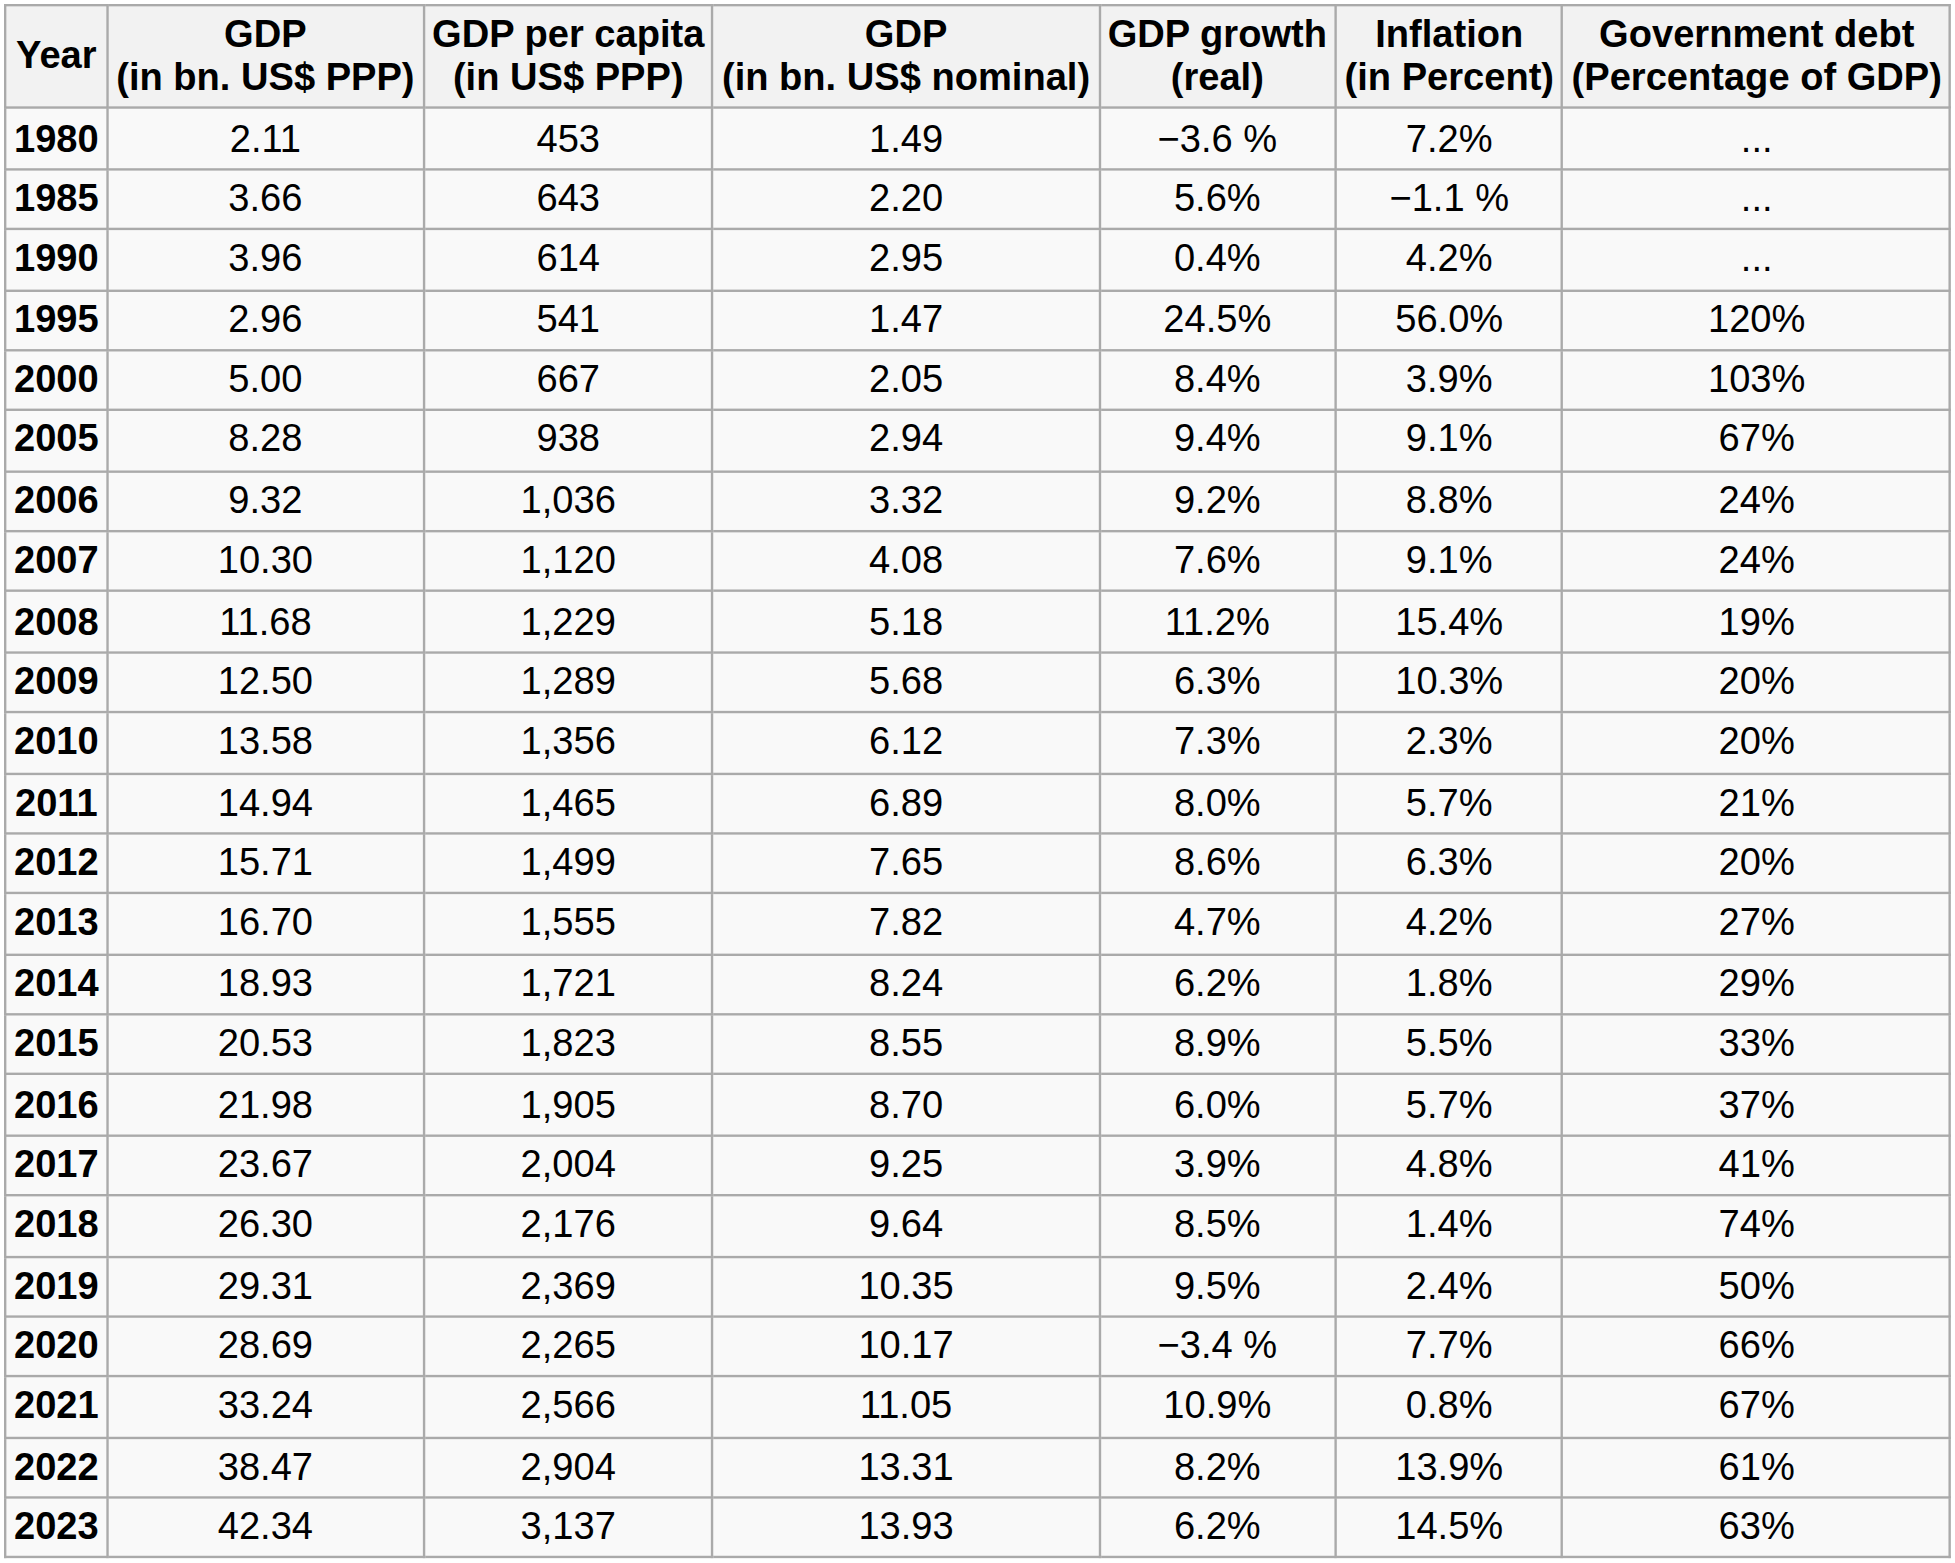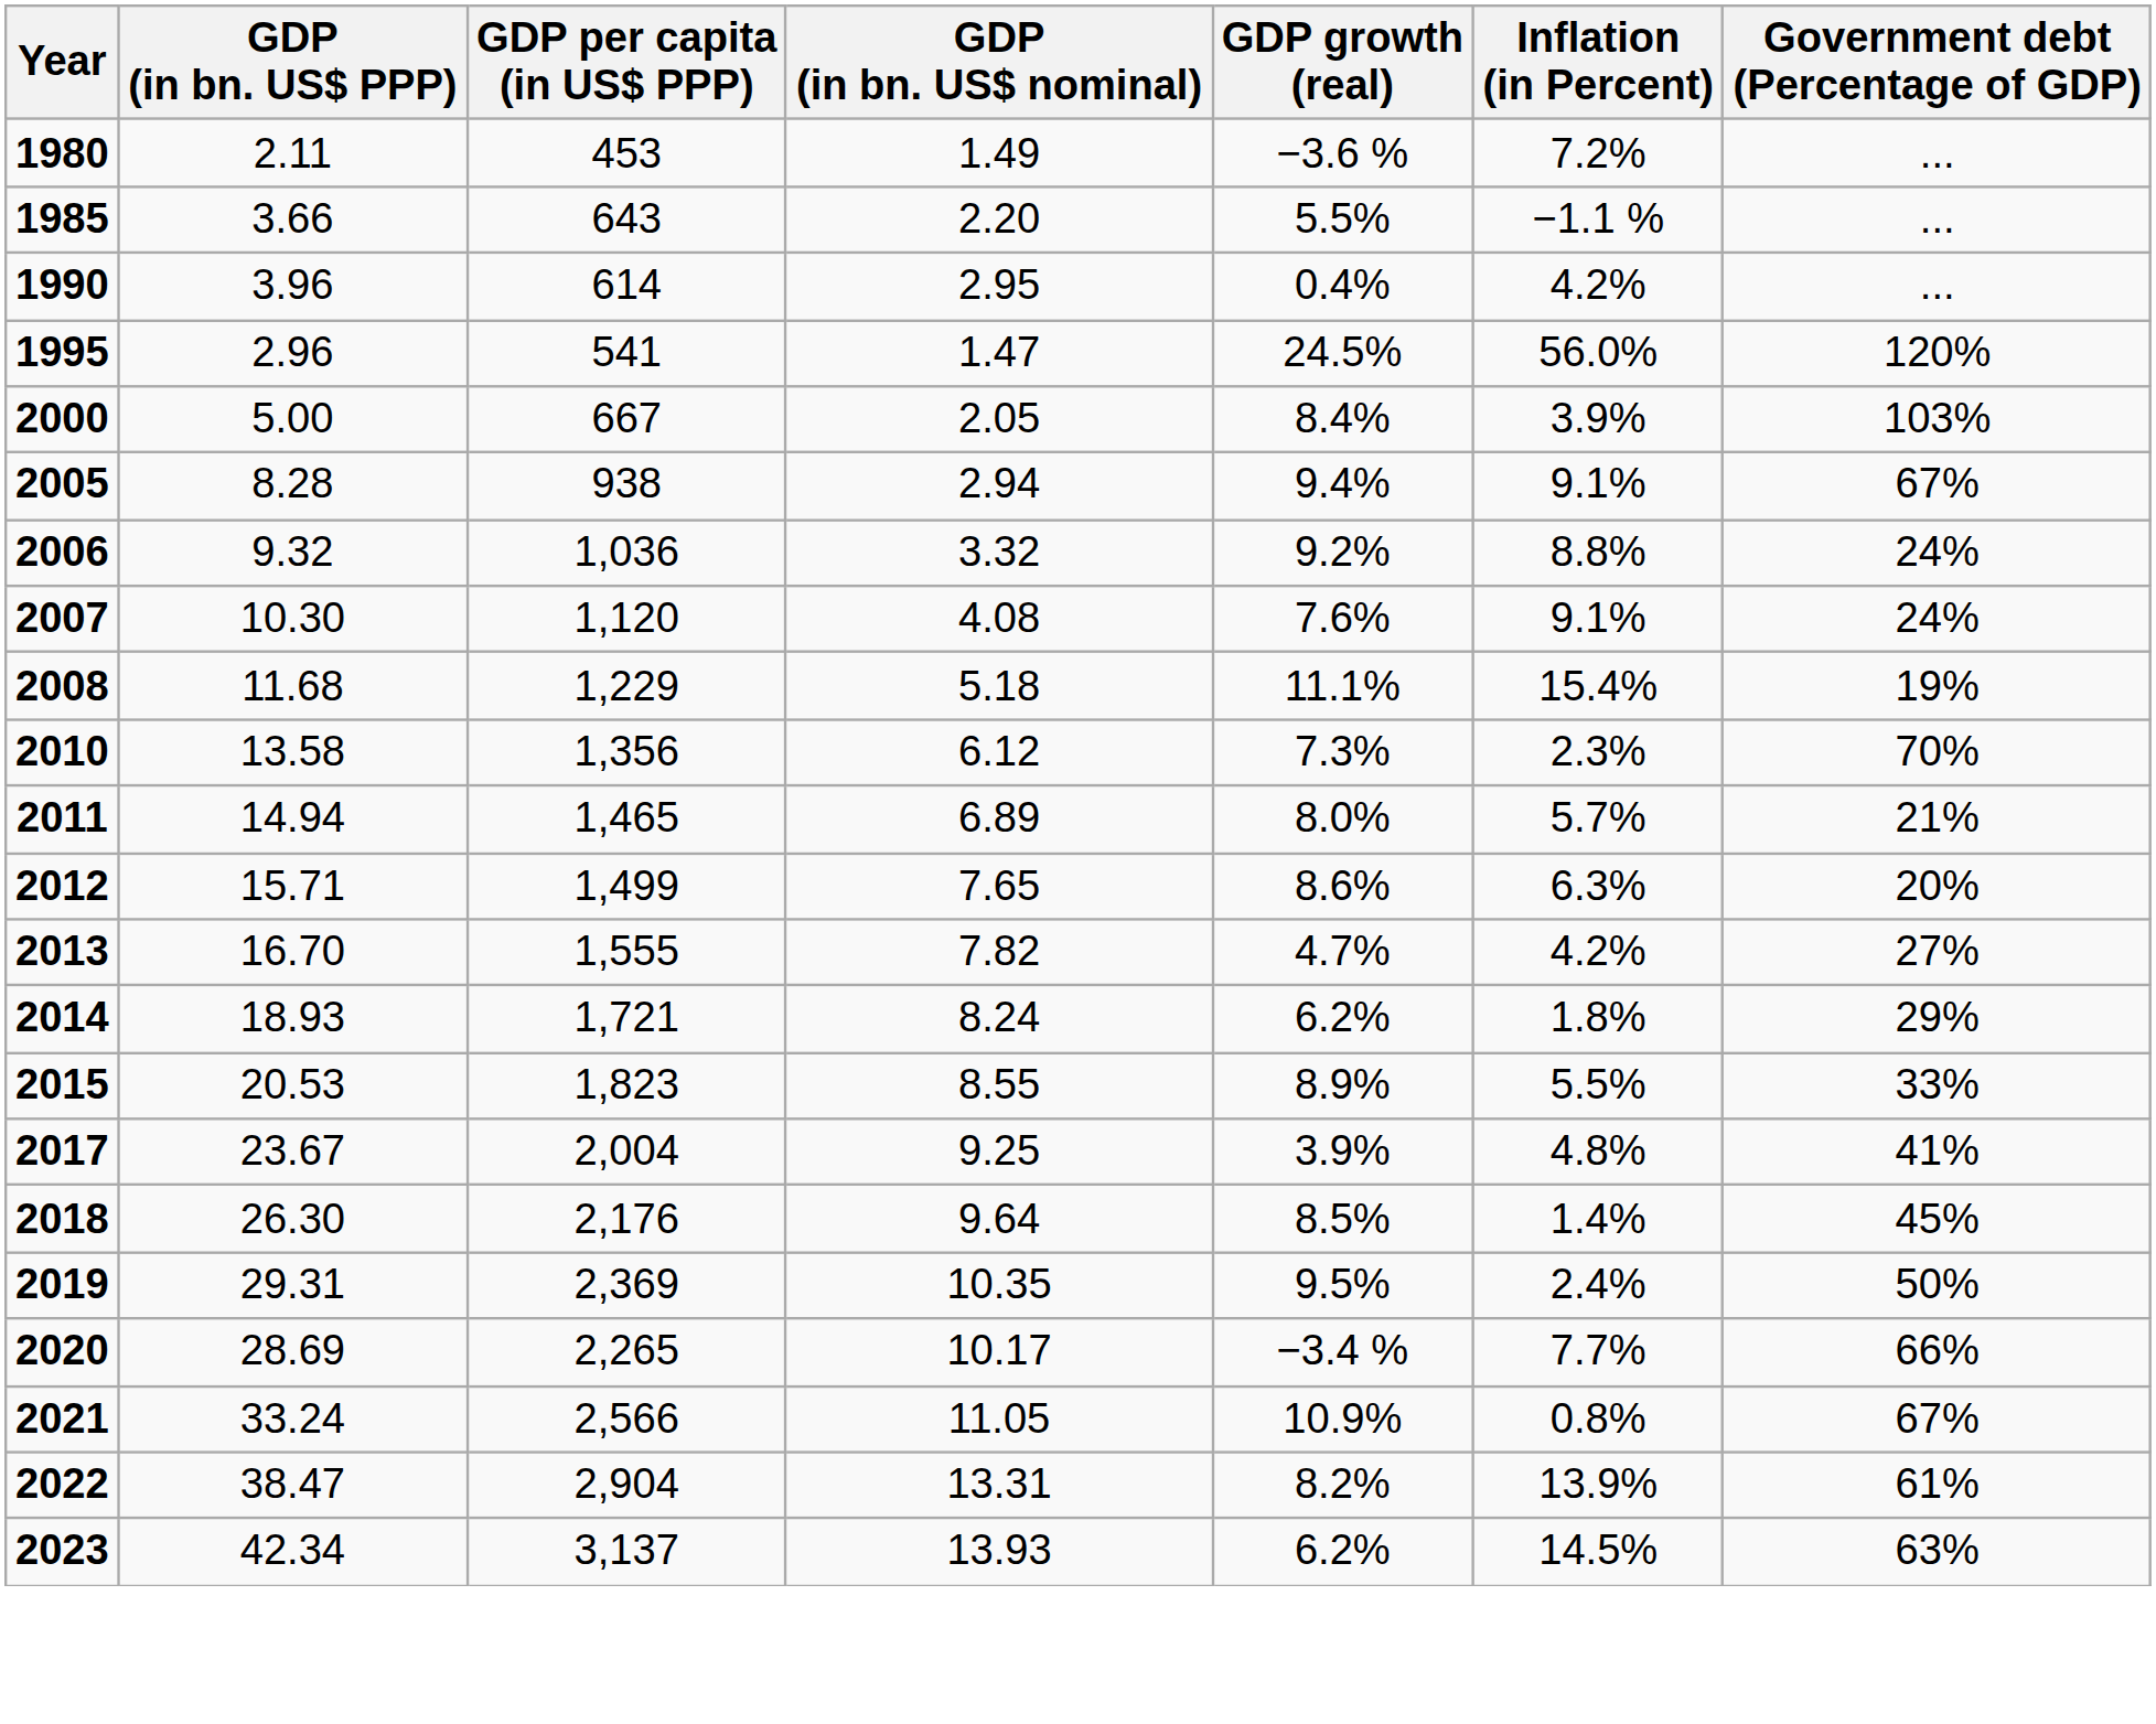1985 | GDP growth (real): 5.6% -> 5.5%
2008 | GDP growth (real): 11.2% -> 11.1%
- row: 2009 | 12.50 | 1,289 | 5.68 | 6.3% | 10.3% | 20%
2010 | Government debt (Percentage of GDP): 20% -> 70%
- row: 2016 | 21.98 | 1,905 | 8.70 | 6.0% | 5.7% | 37%
2018 | Government debt (Percentage of GDP): 74% -> 45%
